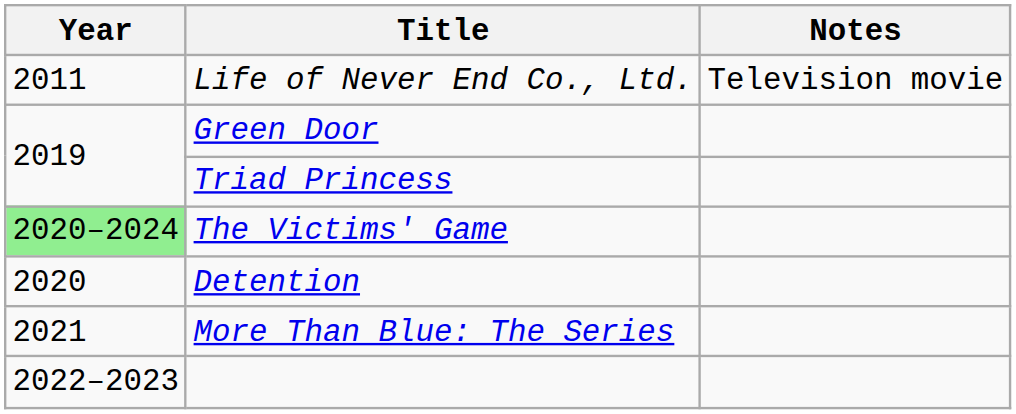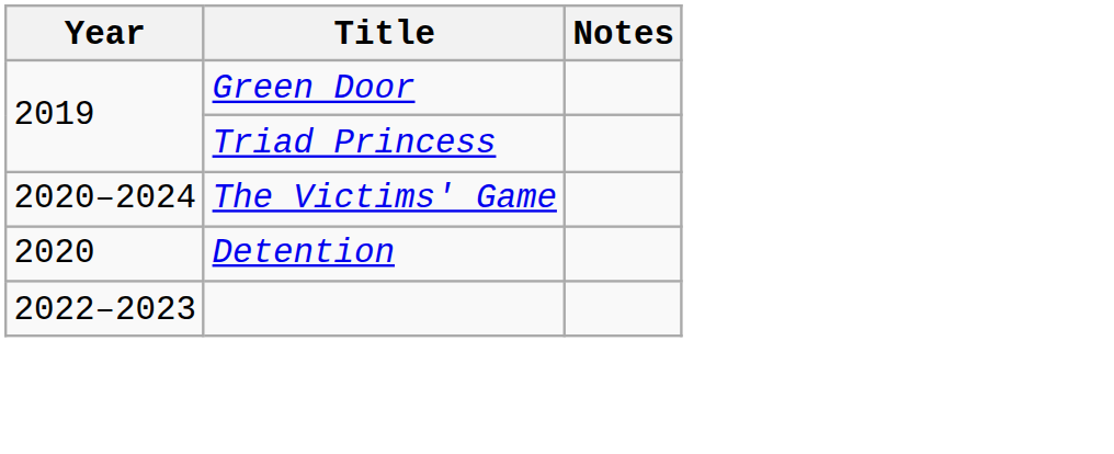- row: 2011 | Life of Never End Co., Ltd. | Television movie
The Victims' Game | Year: lightgreen background -> no background
- row: 2021 | More Than Blue: The Series
